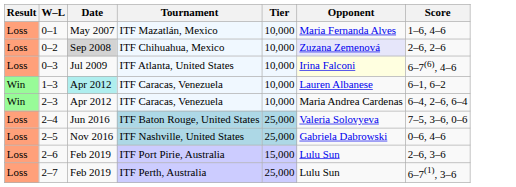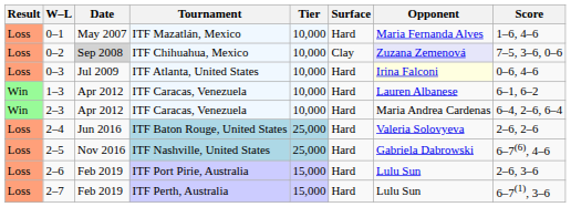+ column: Surface | Hard | Clay | Hard | Hard | Hard | Hard | Hard | Hard | Hard
0–2 | Score: 2–6, 2–6 -> 7–5, 3–6, 0–6
0–3 | Score: 6–7(6), 4–6 -> 0–6, 4–6
1–3 | Date: paleturquoise background -> no background
2–4 | Score: 7–5, 3–6, 0–6 -> 2–6, 2–6
2–5 | Score: 0–6, 4–6 -> 6–7(6), 4–6
2–7 | Tier: 25,000 -> 15,000
